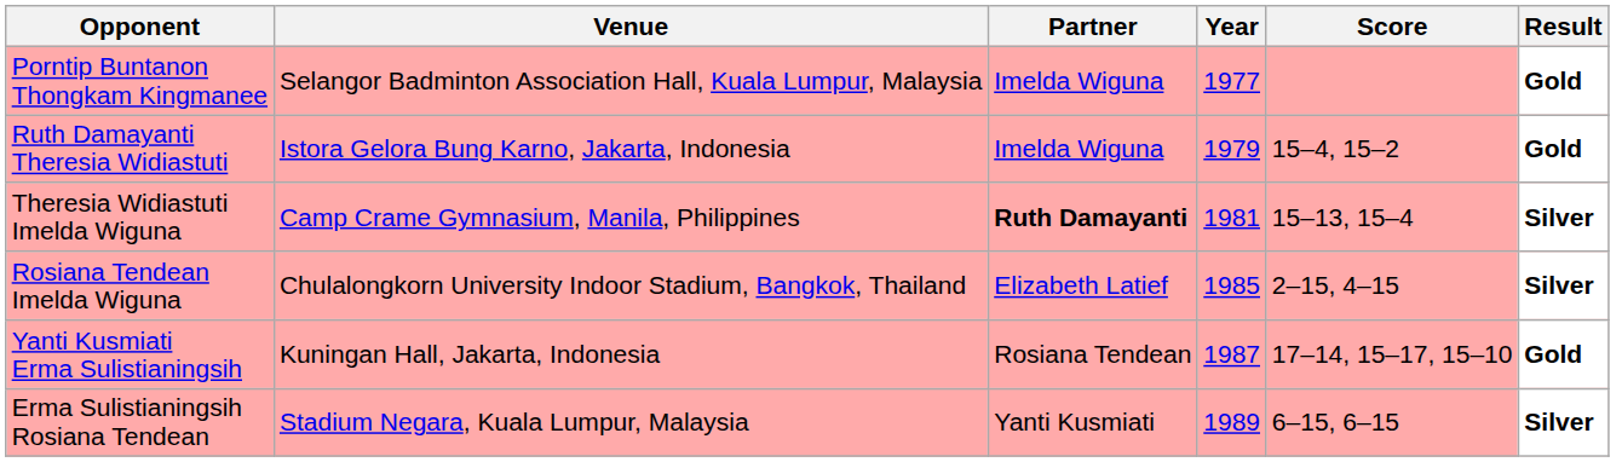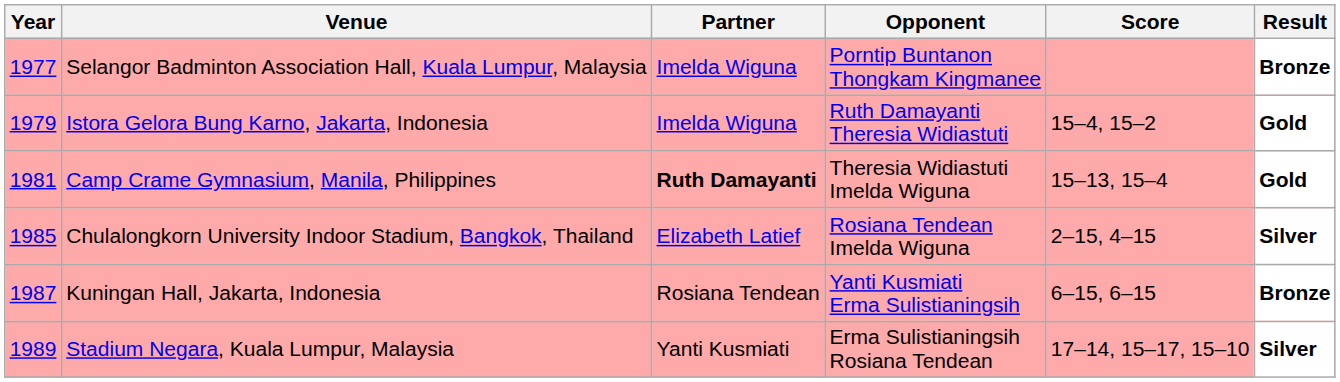columns swapped: Year <-> Opponent
Selangor Badminton Association Hall, Kuala Lumpur, Malaysia | Result: Gold -> Bronze
Camp Crame Gymnasium, Manila, Philippines | Result: Silver -> Gold
Kuningan Hall, Jakarta, Indonesia | Score: 17–14, 15–17, 15–10 -> 6–15, 6–15
Kuningan Hall, Jakarta, Indonesia | Result: Gold -> Bronze
Stadium Negara, Kuala Lumpur, Malaysia | Score: 6–15, 6–15 -> 17–14, 15–17, 15–10
